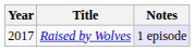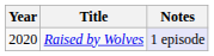Raised by Wolves | Year: 2017 -> 2020
